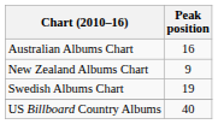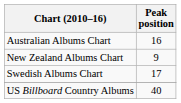Swedish Albums Chart | Peak position: 19 -> 17
